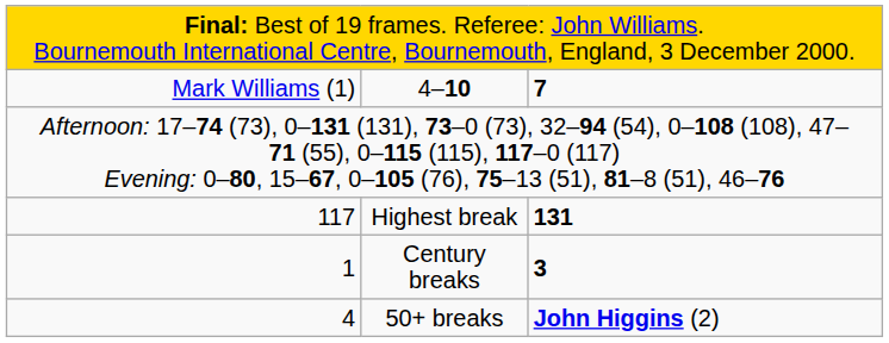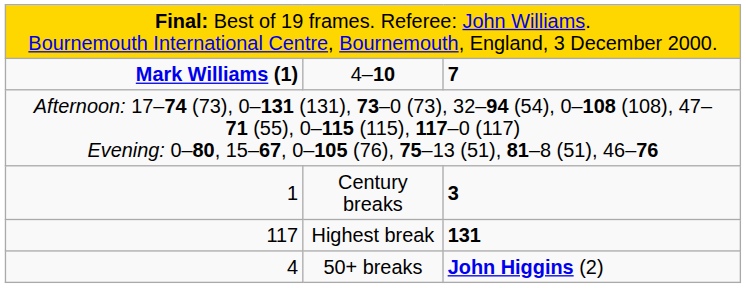4–10 | column 1: normal -> bold
rows swapped: Highest break <-> Century breaks
